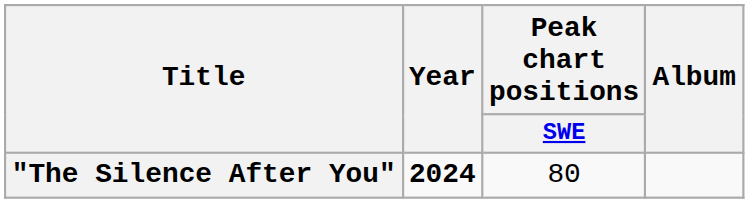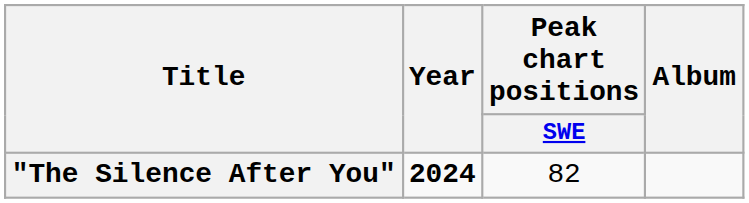"The Silence After You" | Peak chart positions / SWE: 80 -> 82
